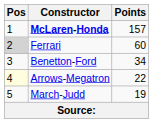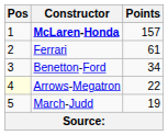Ferrari | Pos: lightgrey background -> no background
Ferrari | Points: 60 -> 61
